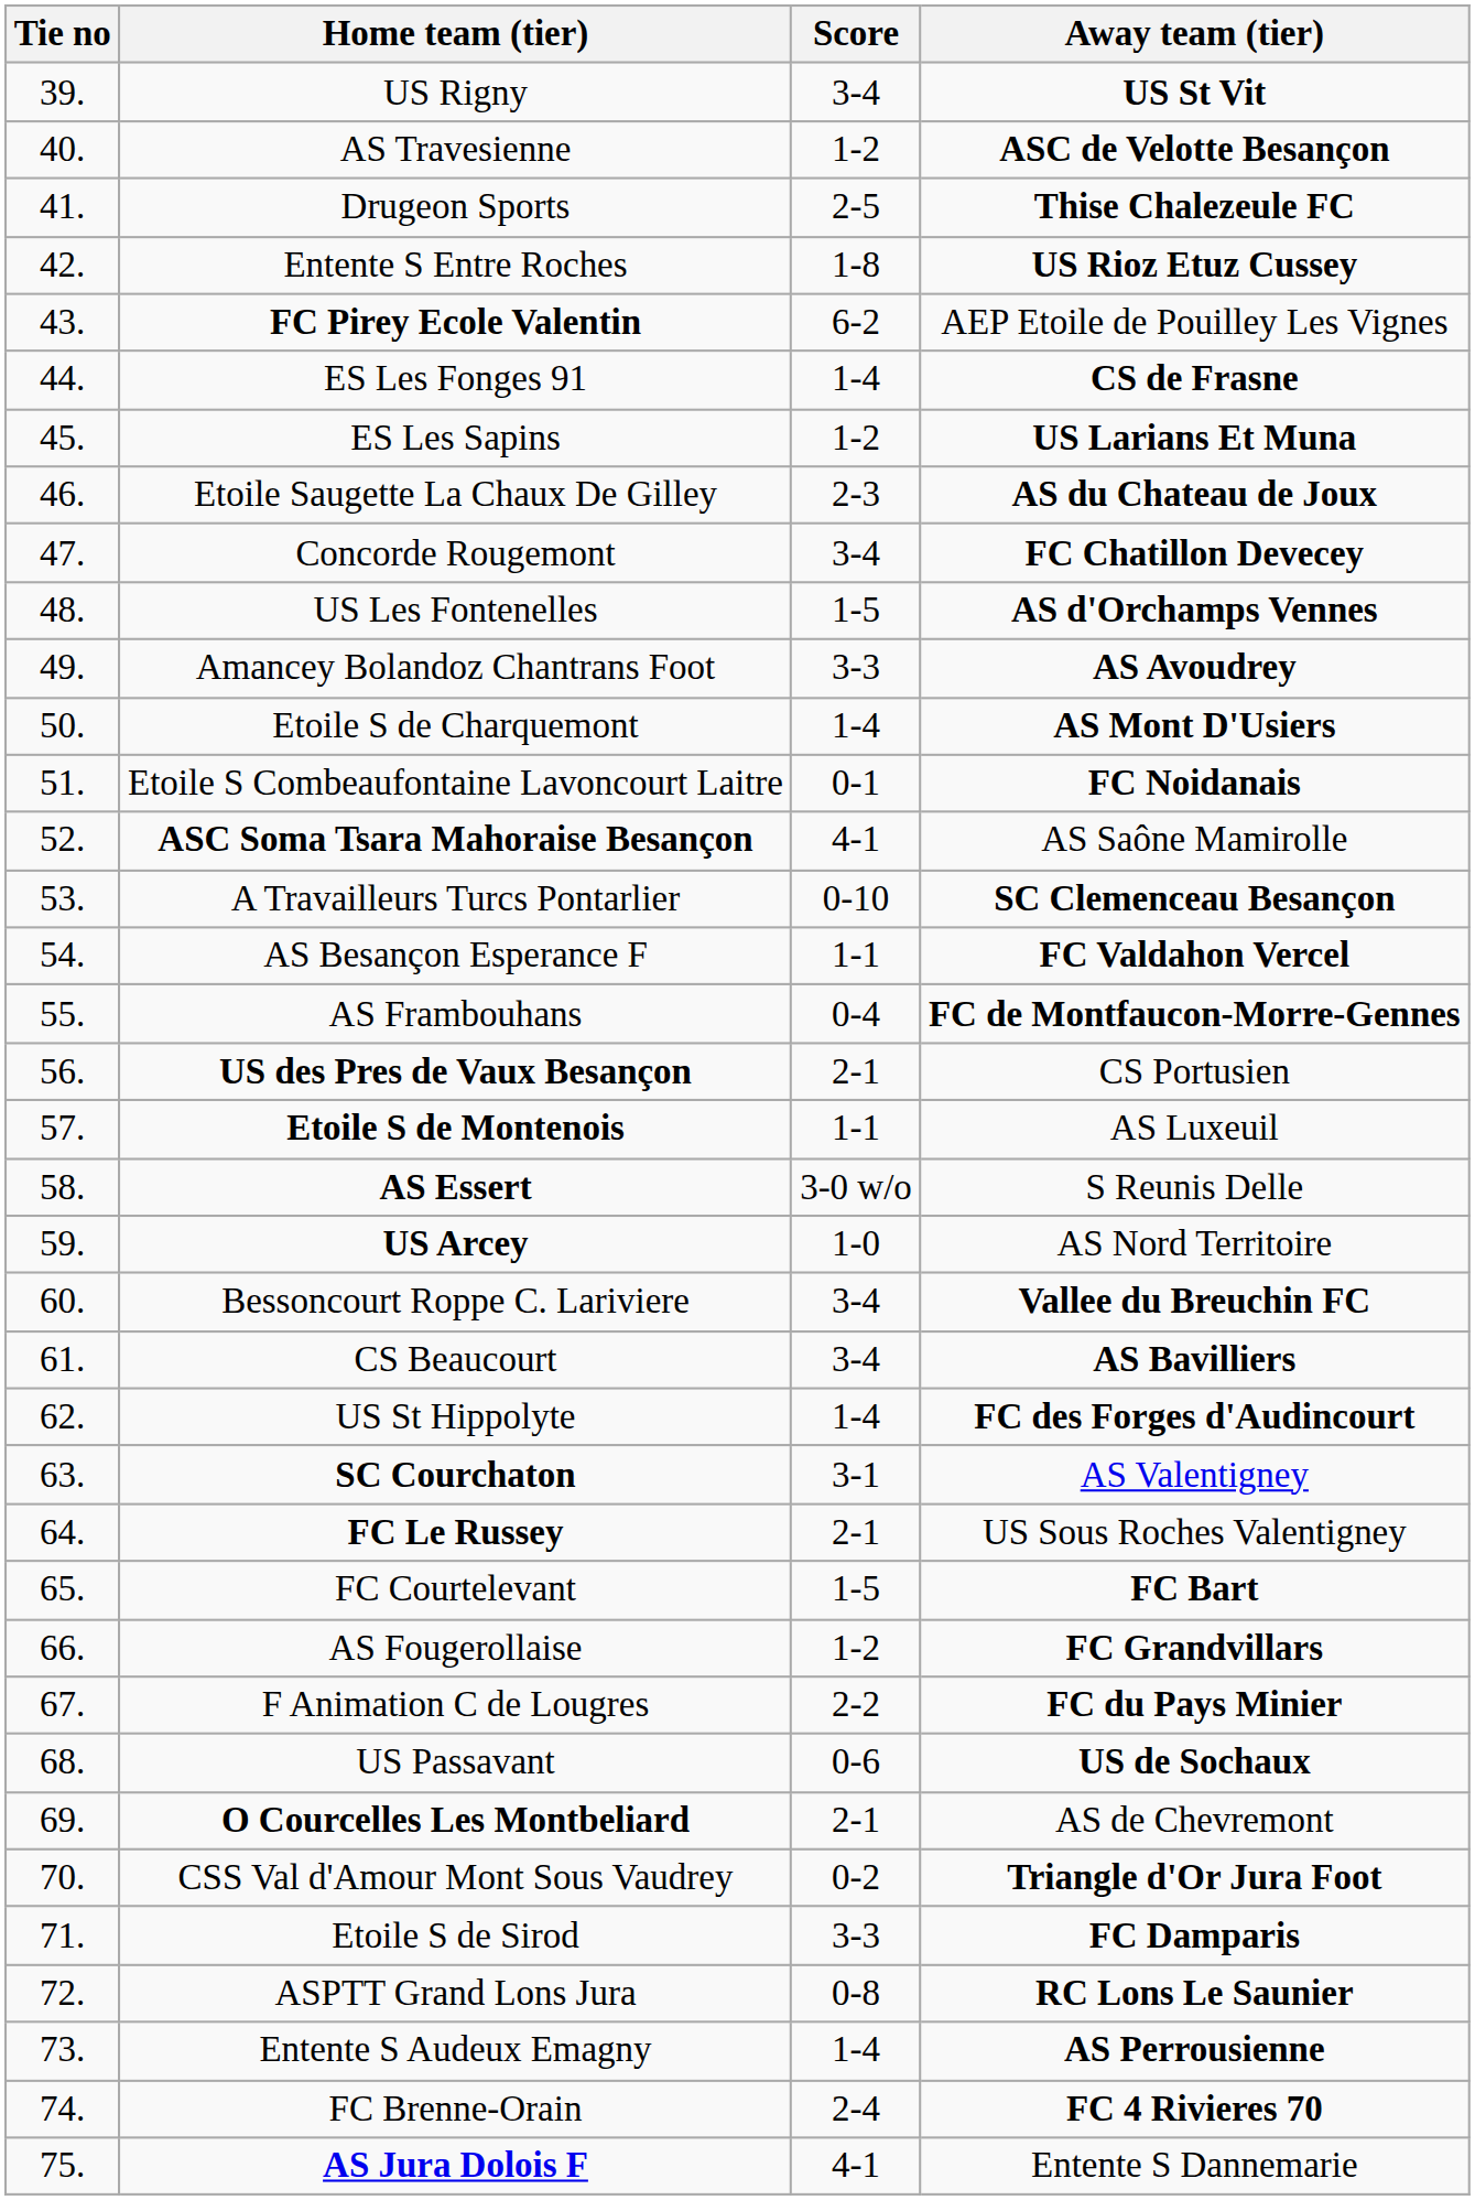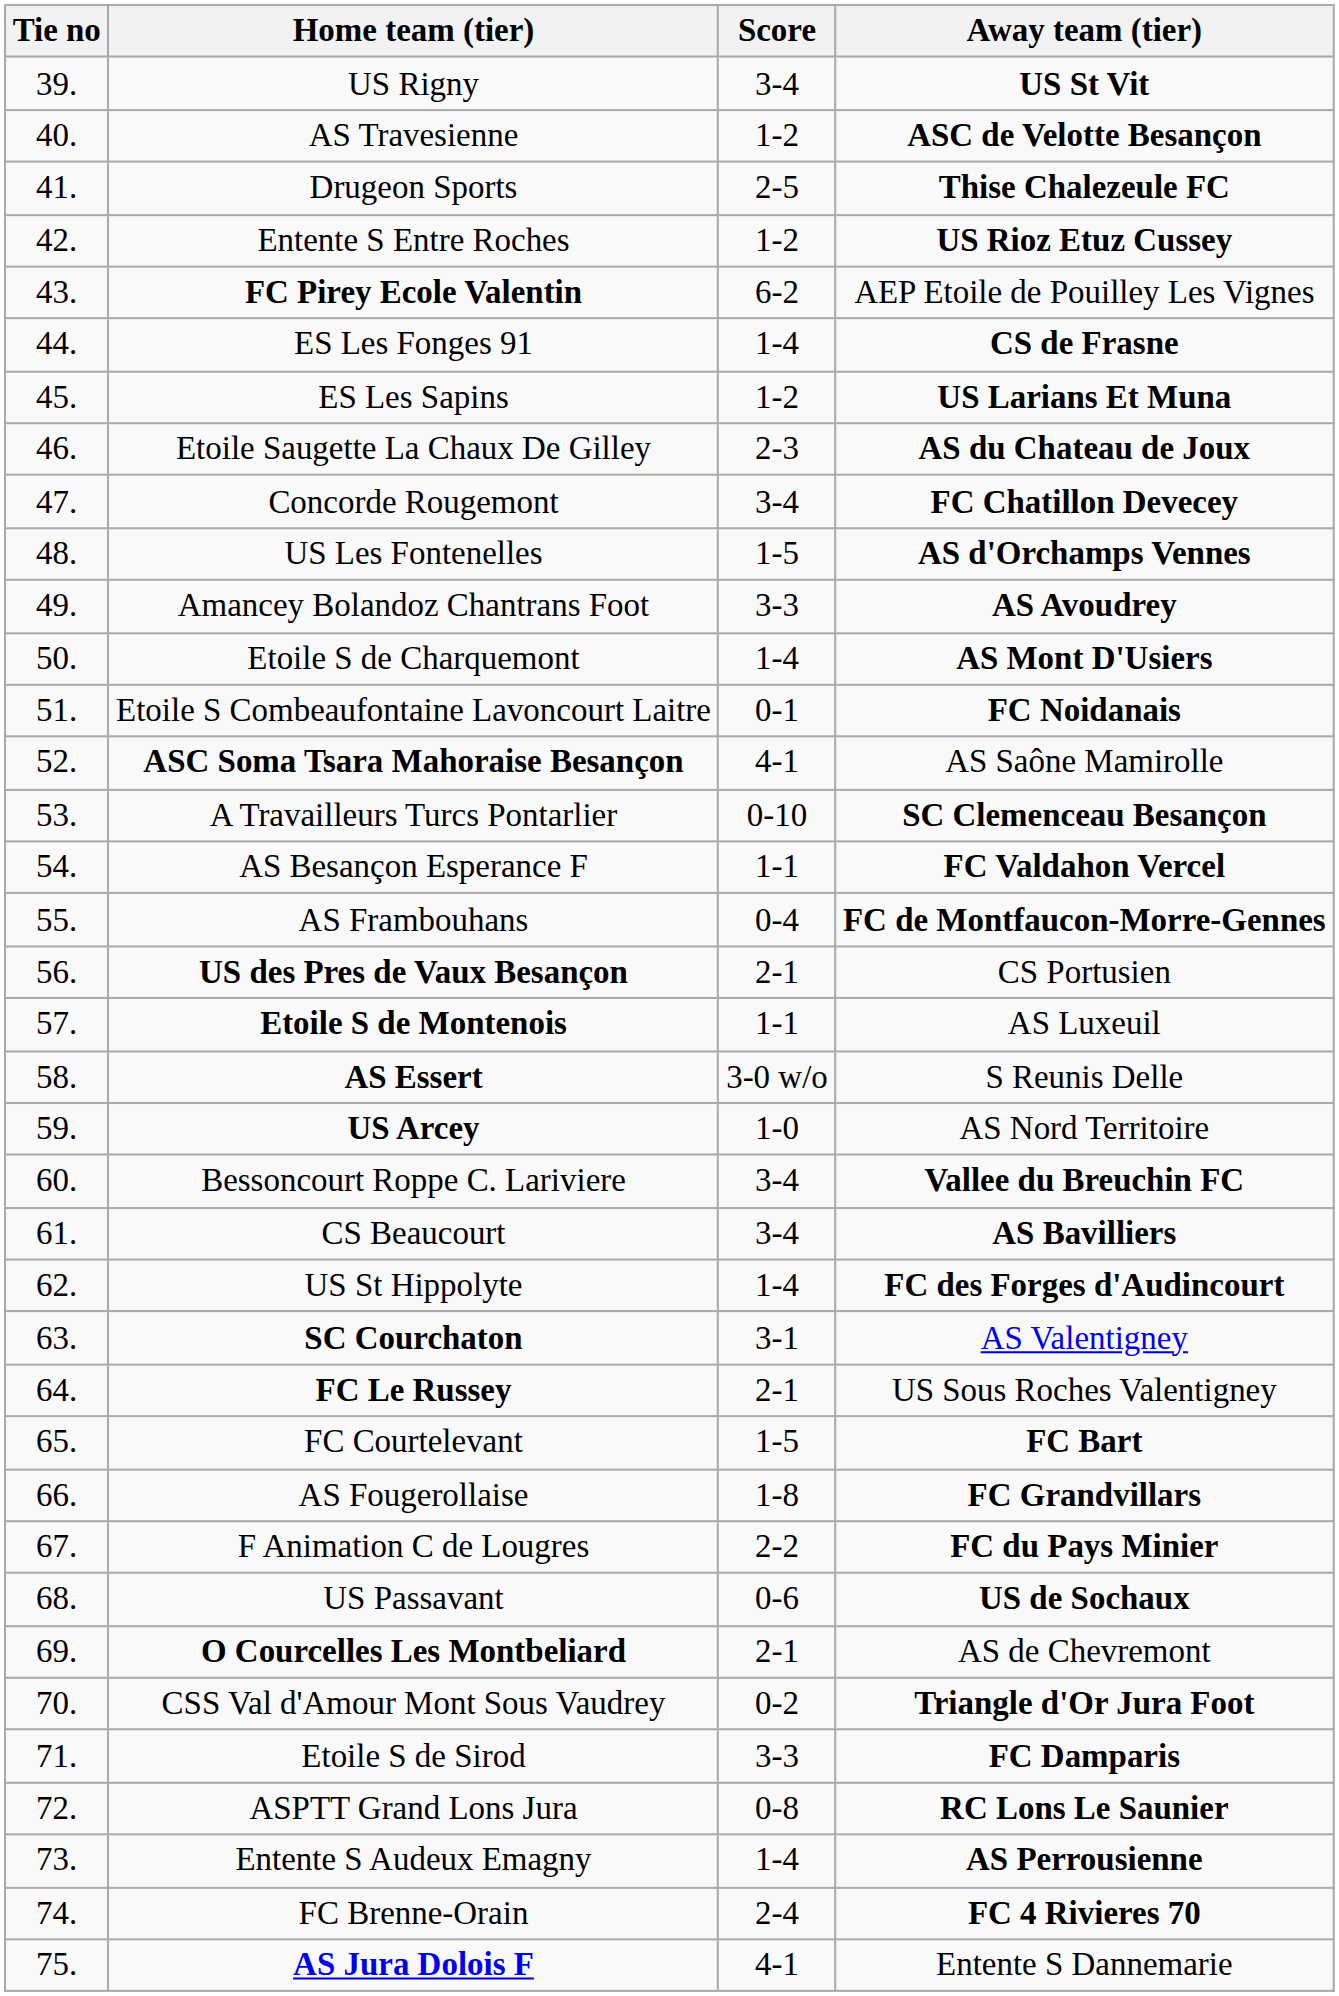Entente S Entre Roches | Score: 1-8 -> 1-2
AS Fougerollaise | Score: 1-2 -> 1-8
